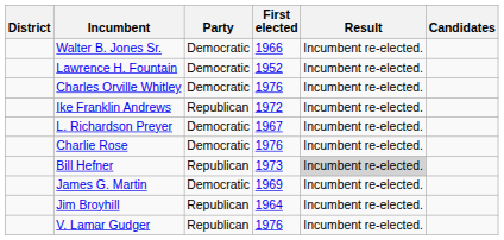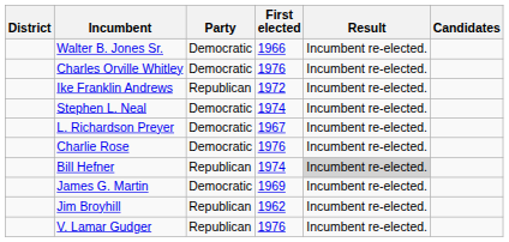- row: Lawrence H. Fountain | Democratic | 1952 | Incumbent re-elected.
+ row: Stephen L. Neal | Democratic | 1974 | Incumbent re-elected.
Bill Hefner | First elected: 1973 -> 1974
Jim Broyhill | First elected: 1964 -> 1962
